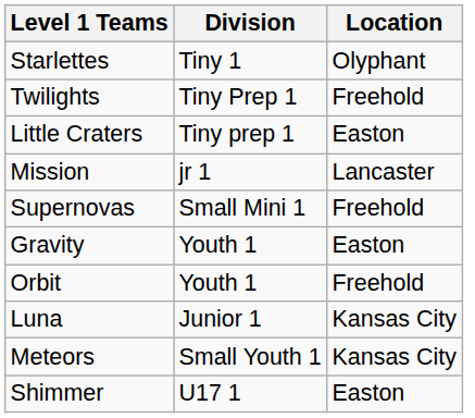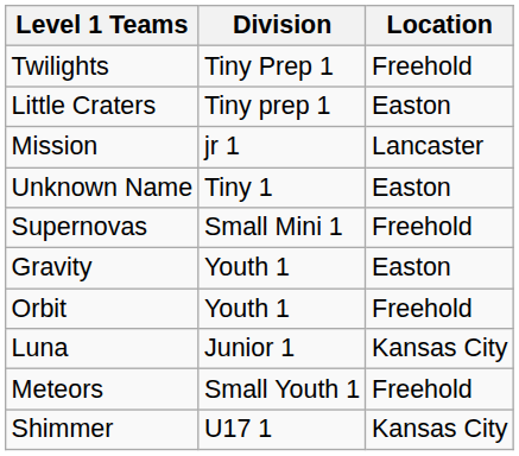- row: Starlettes | Tiny 1 | Olyphant
+ row: Unknown Name | Tiny 1 | Easton
Meteors | Location: Kansas City -> Freehold
Shimmer | Location: Easton -> Kansas City
